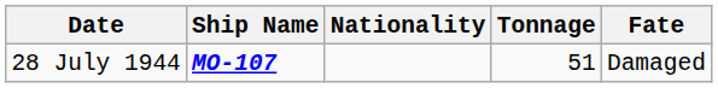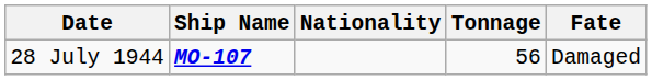28 July 1944 | Tonnage: 51 -> 56
